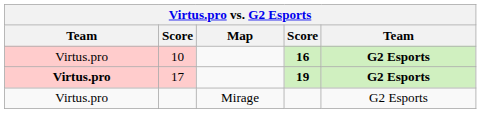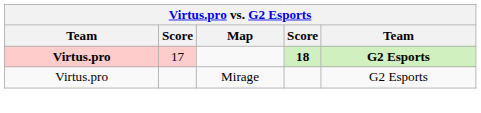- row: Virtus.pro | 10 | 16 | G2 Esports
17 | column 4: 19 -> 18
